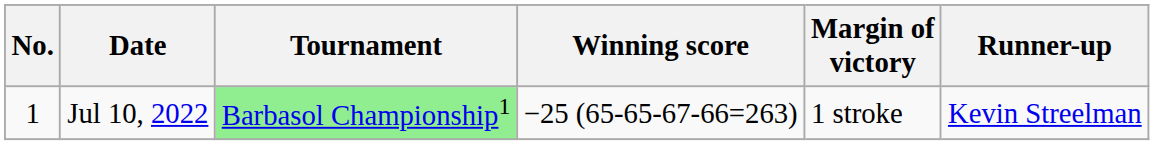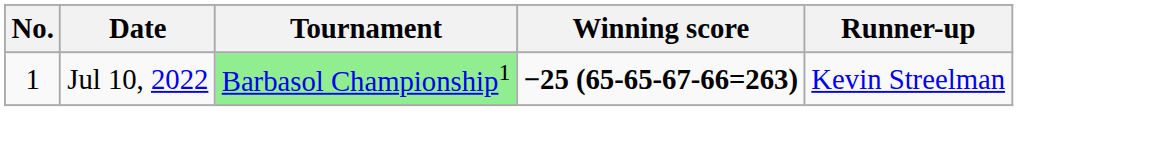- column: Margin of victory | 1 stroke
Jul 10, 2022 | Winning score: normal -> bold
